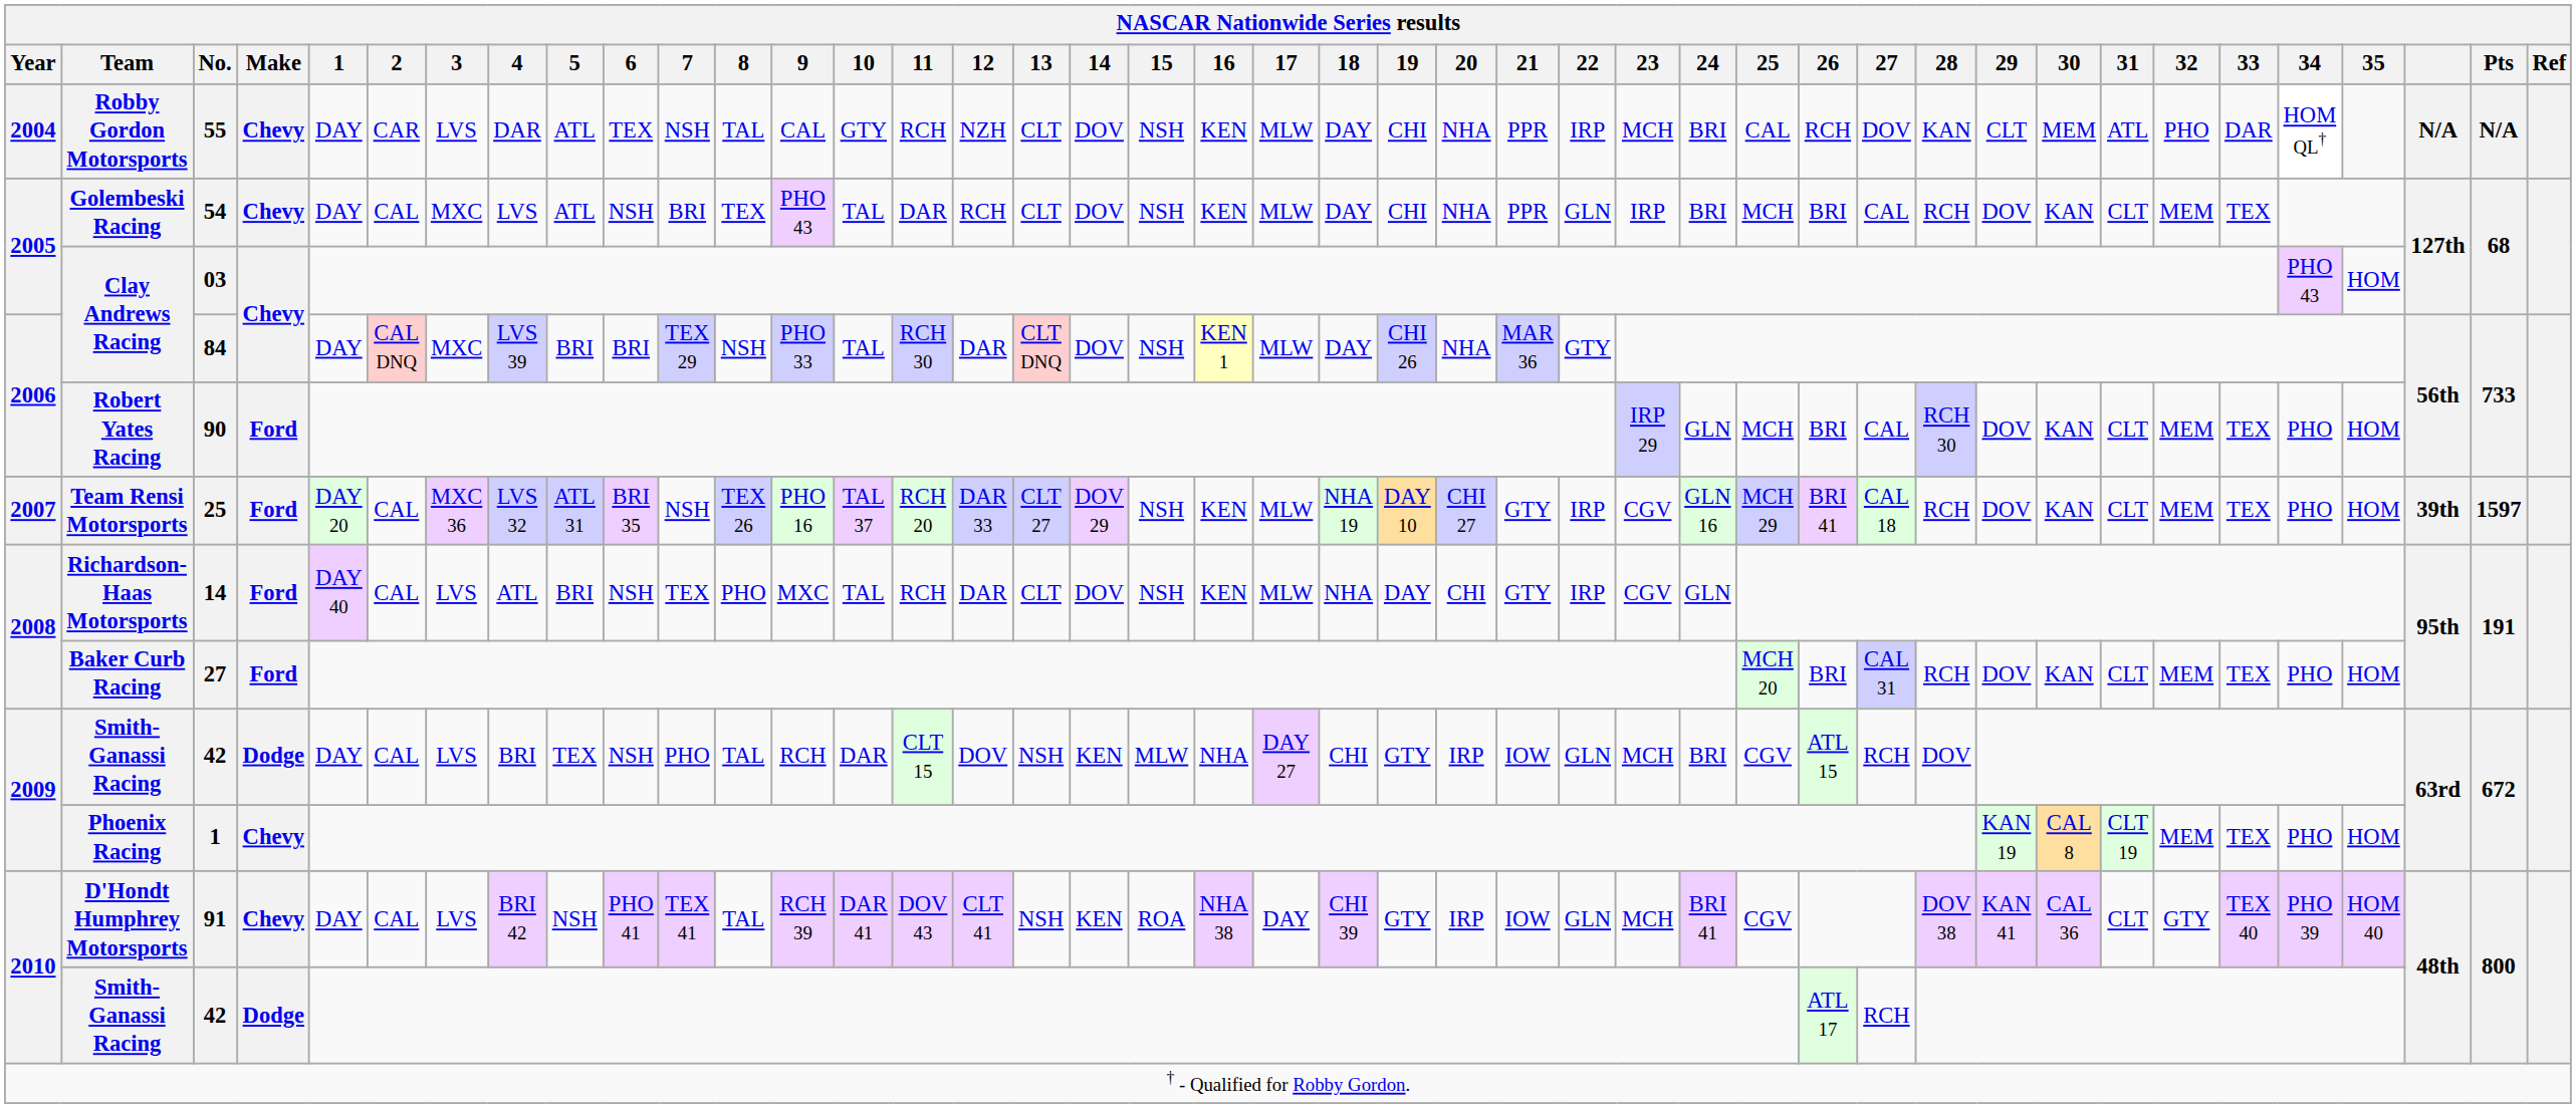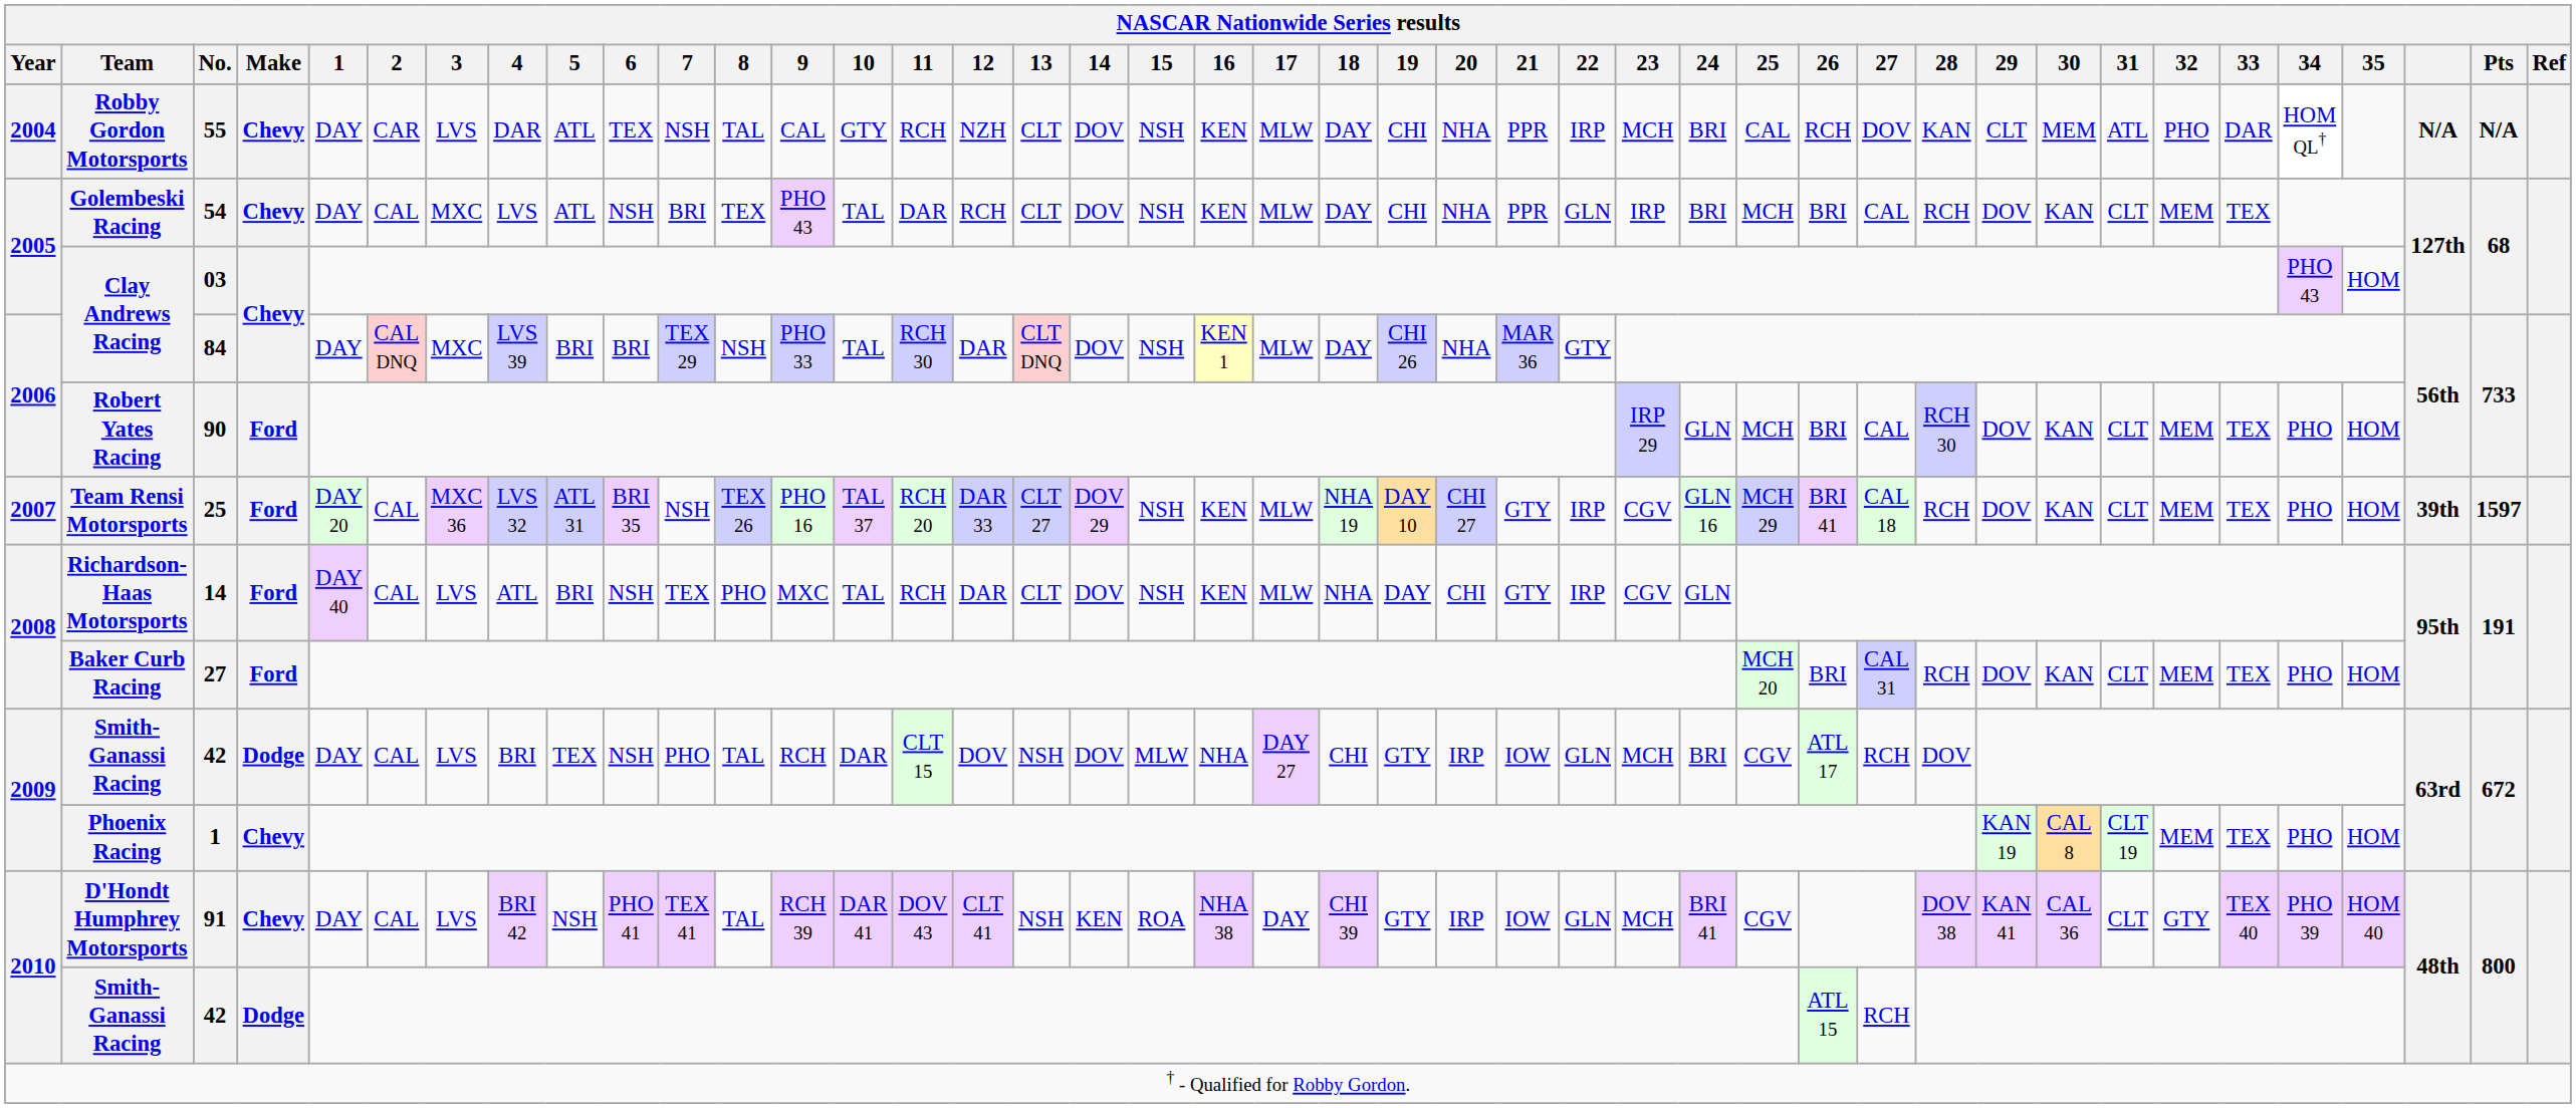2009 / 42 | 14: KEN -> DOV
2009 / 42 | 26: ATL 15 -> ATL 17
2010 / 42 | 26: ATL 17 -> ATL 15
